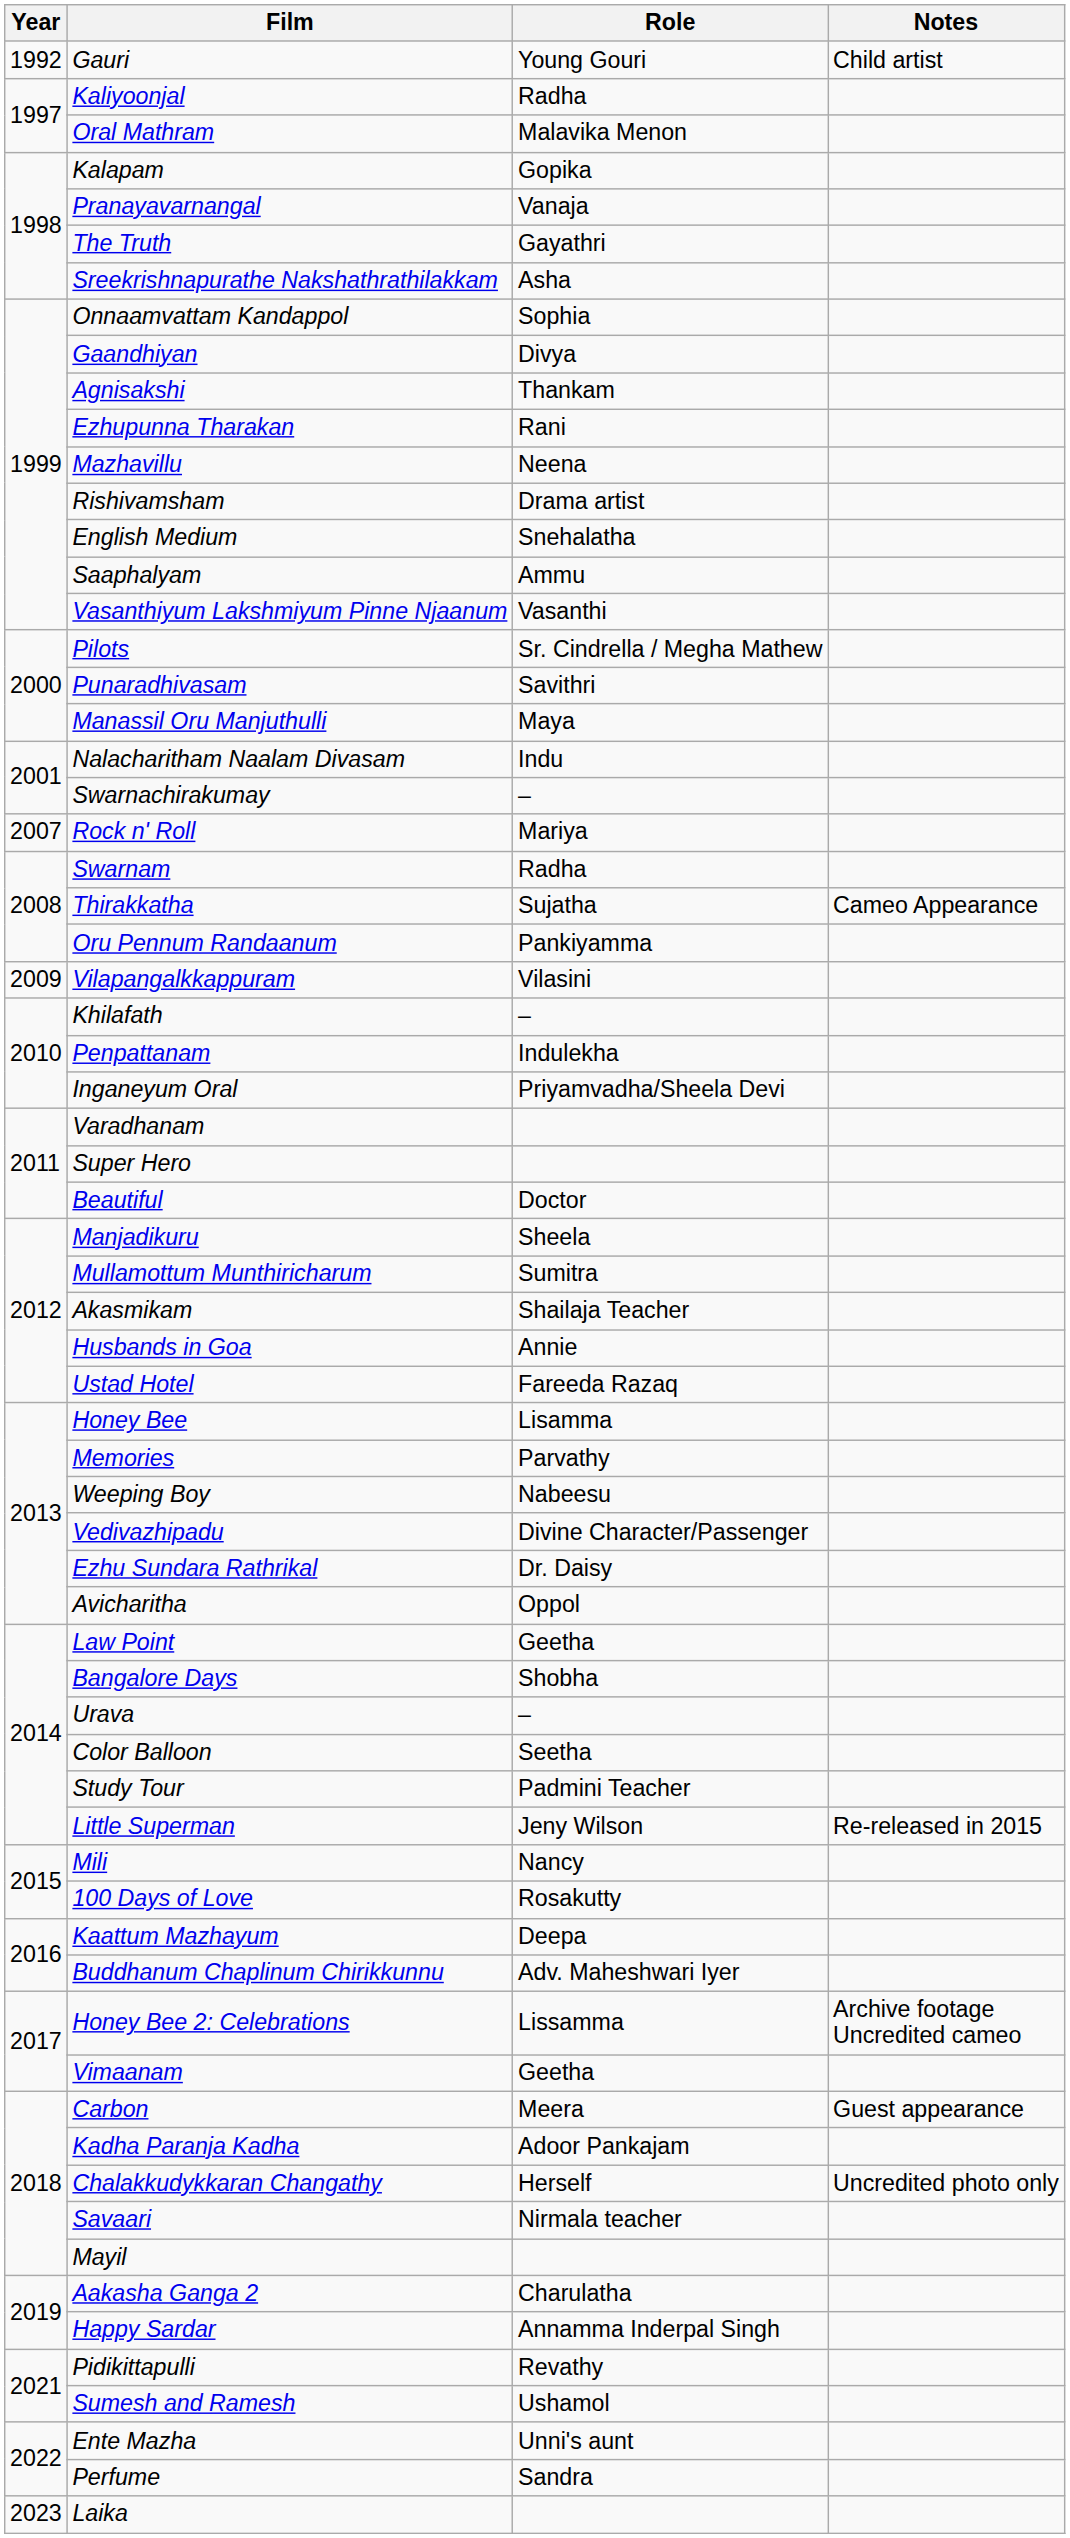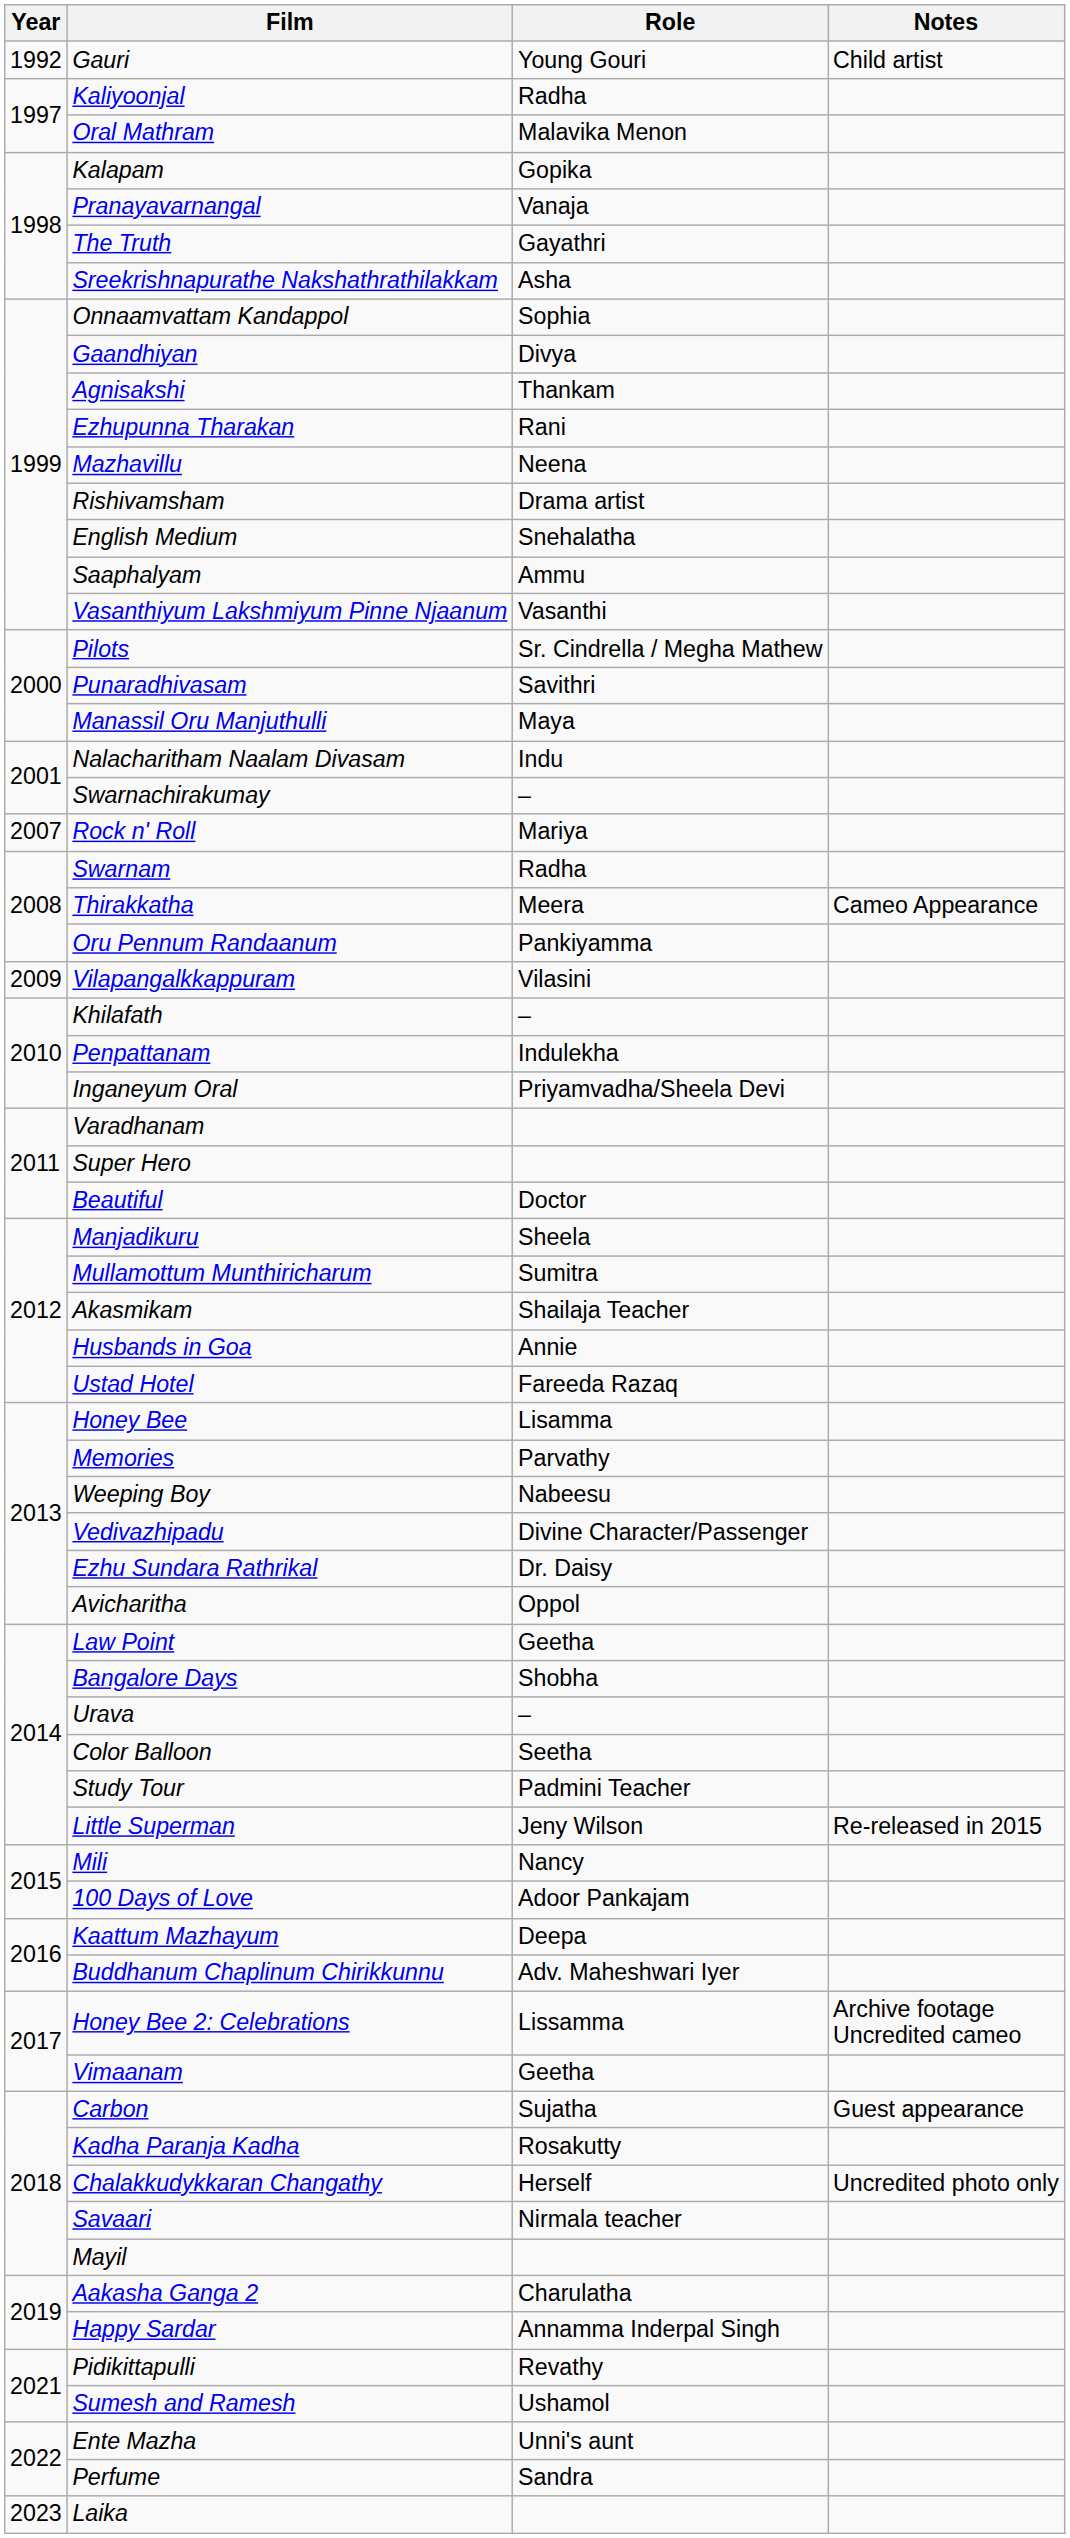Thirakkatha | Role: Sujatha -> Meera
100 Days of Love | Role: Rosakutty -> Adoor Pankajam
Carbon | Role: Meera -> Sujatha
Kadha Paranja Kadha | Role: Adoor Pankajam -> Rosakutty
